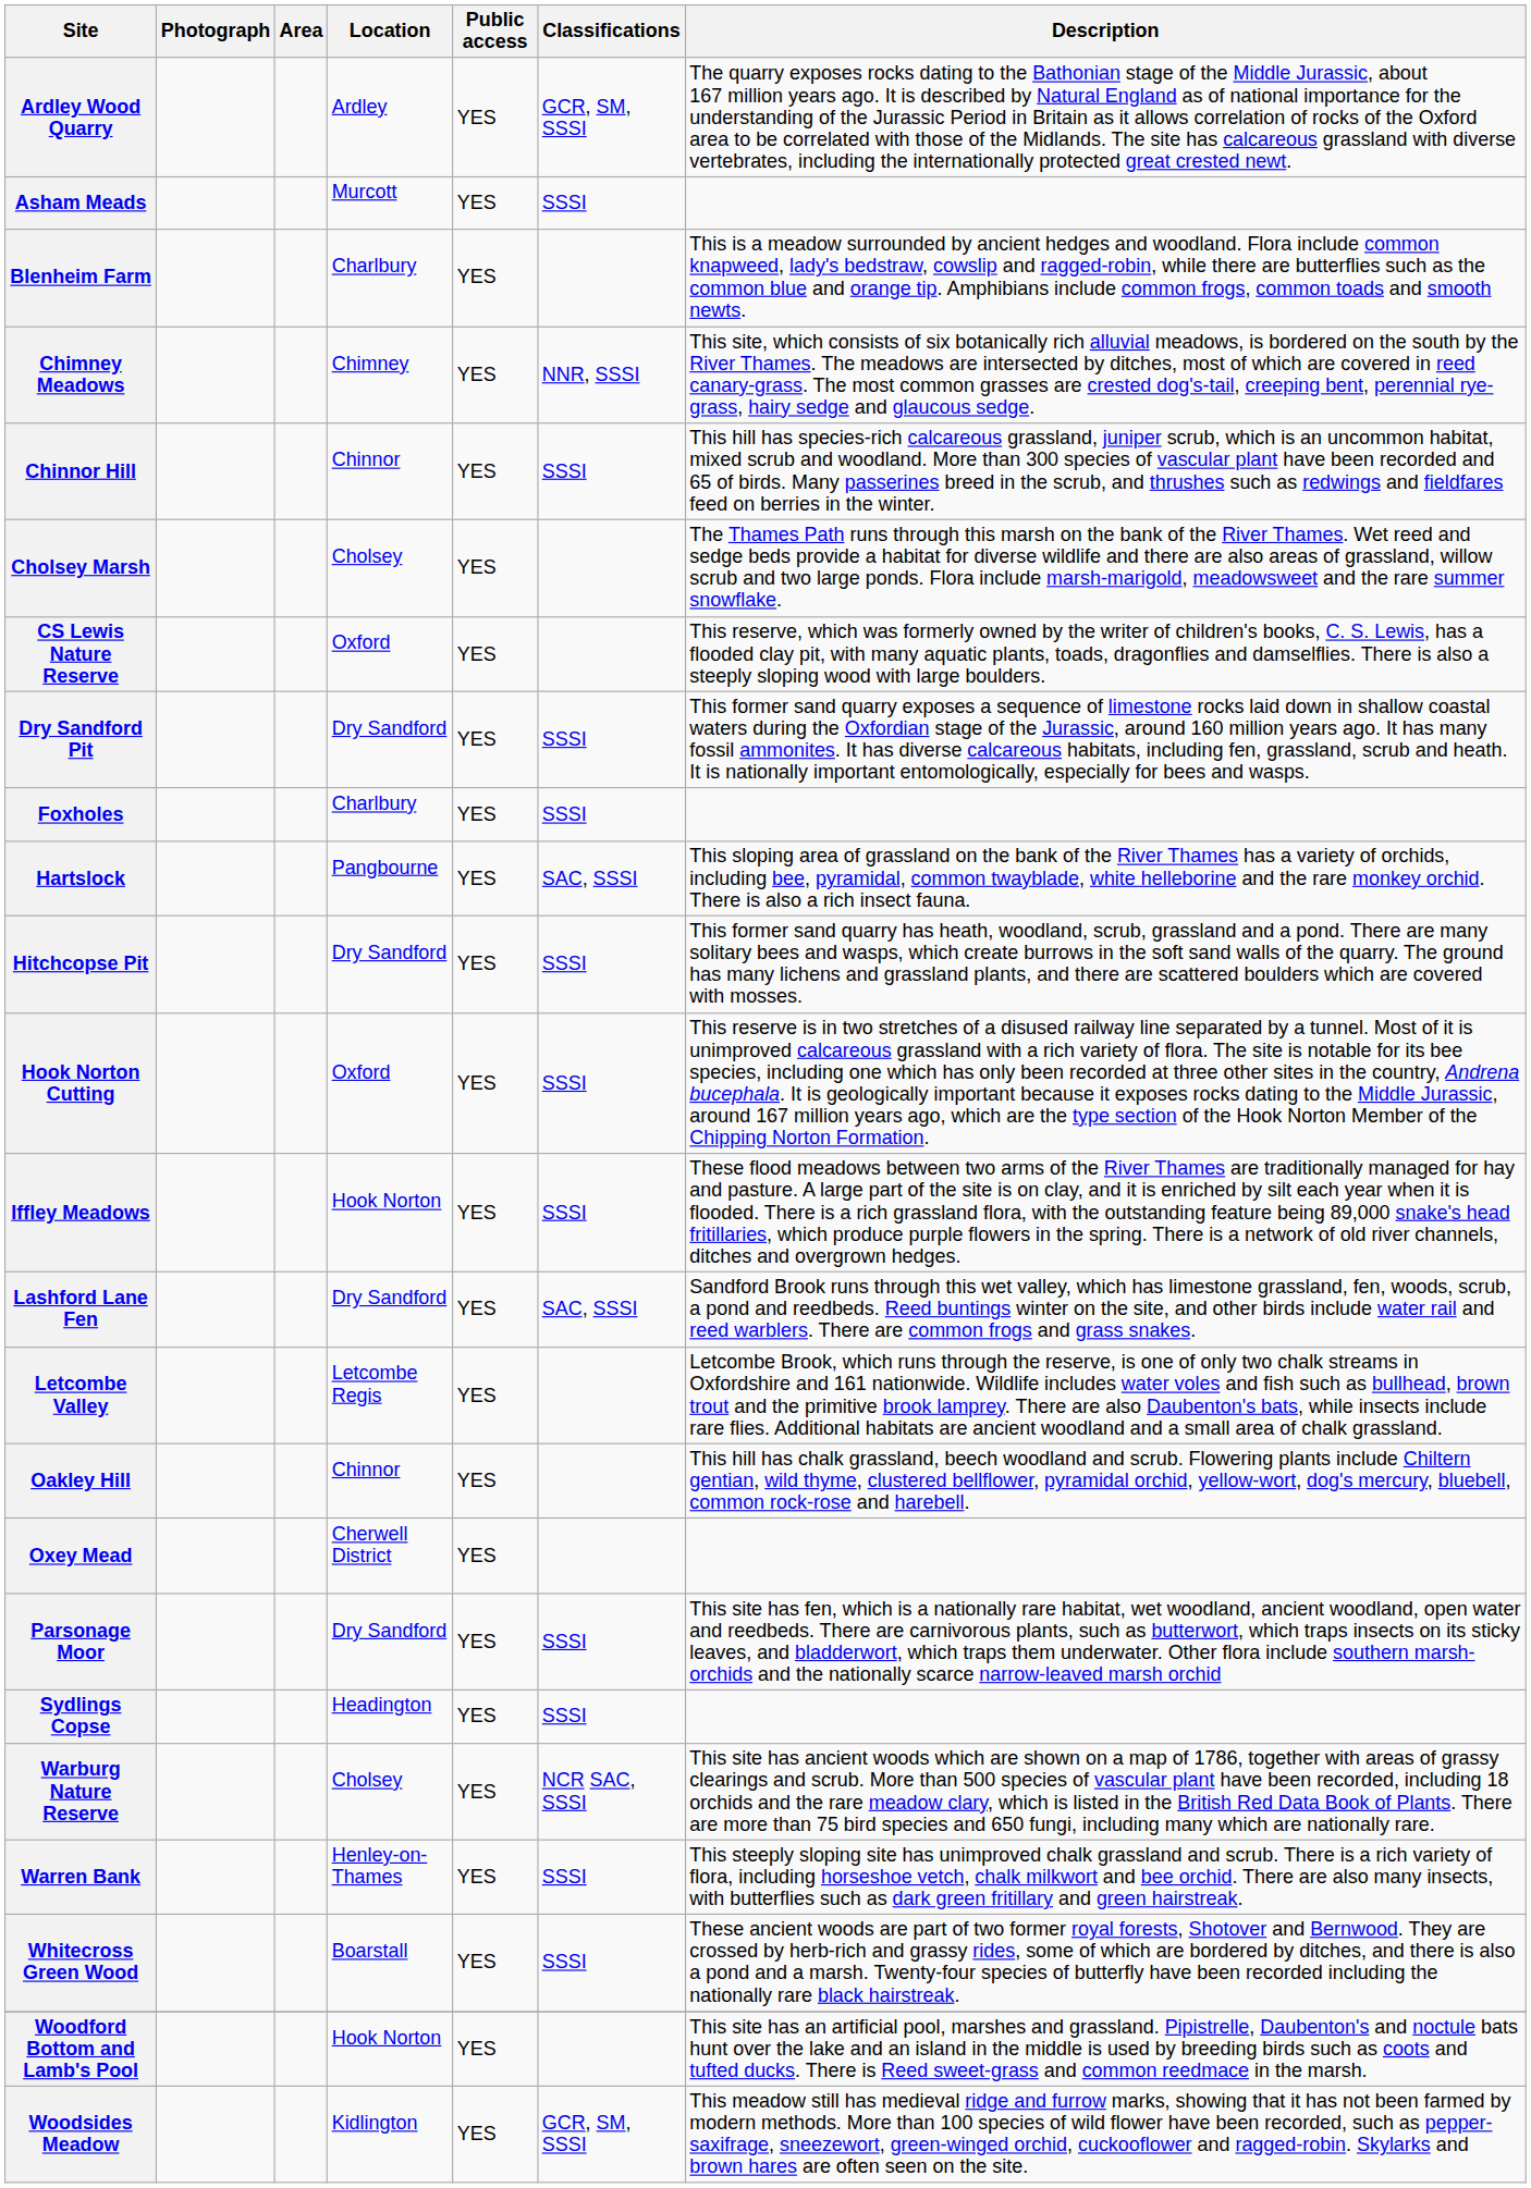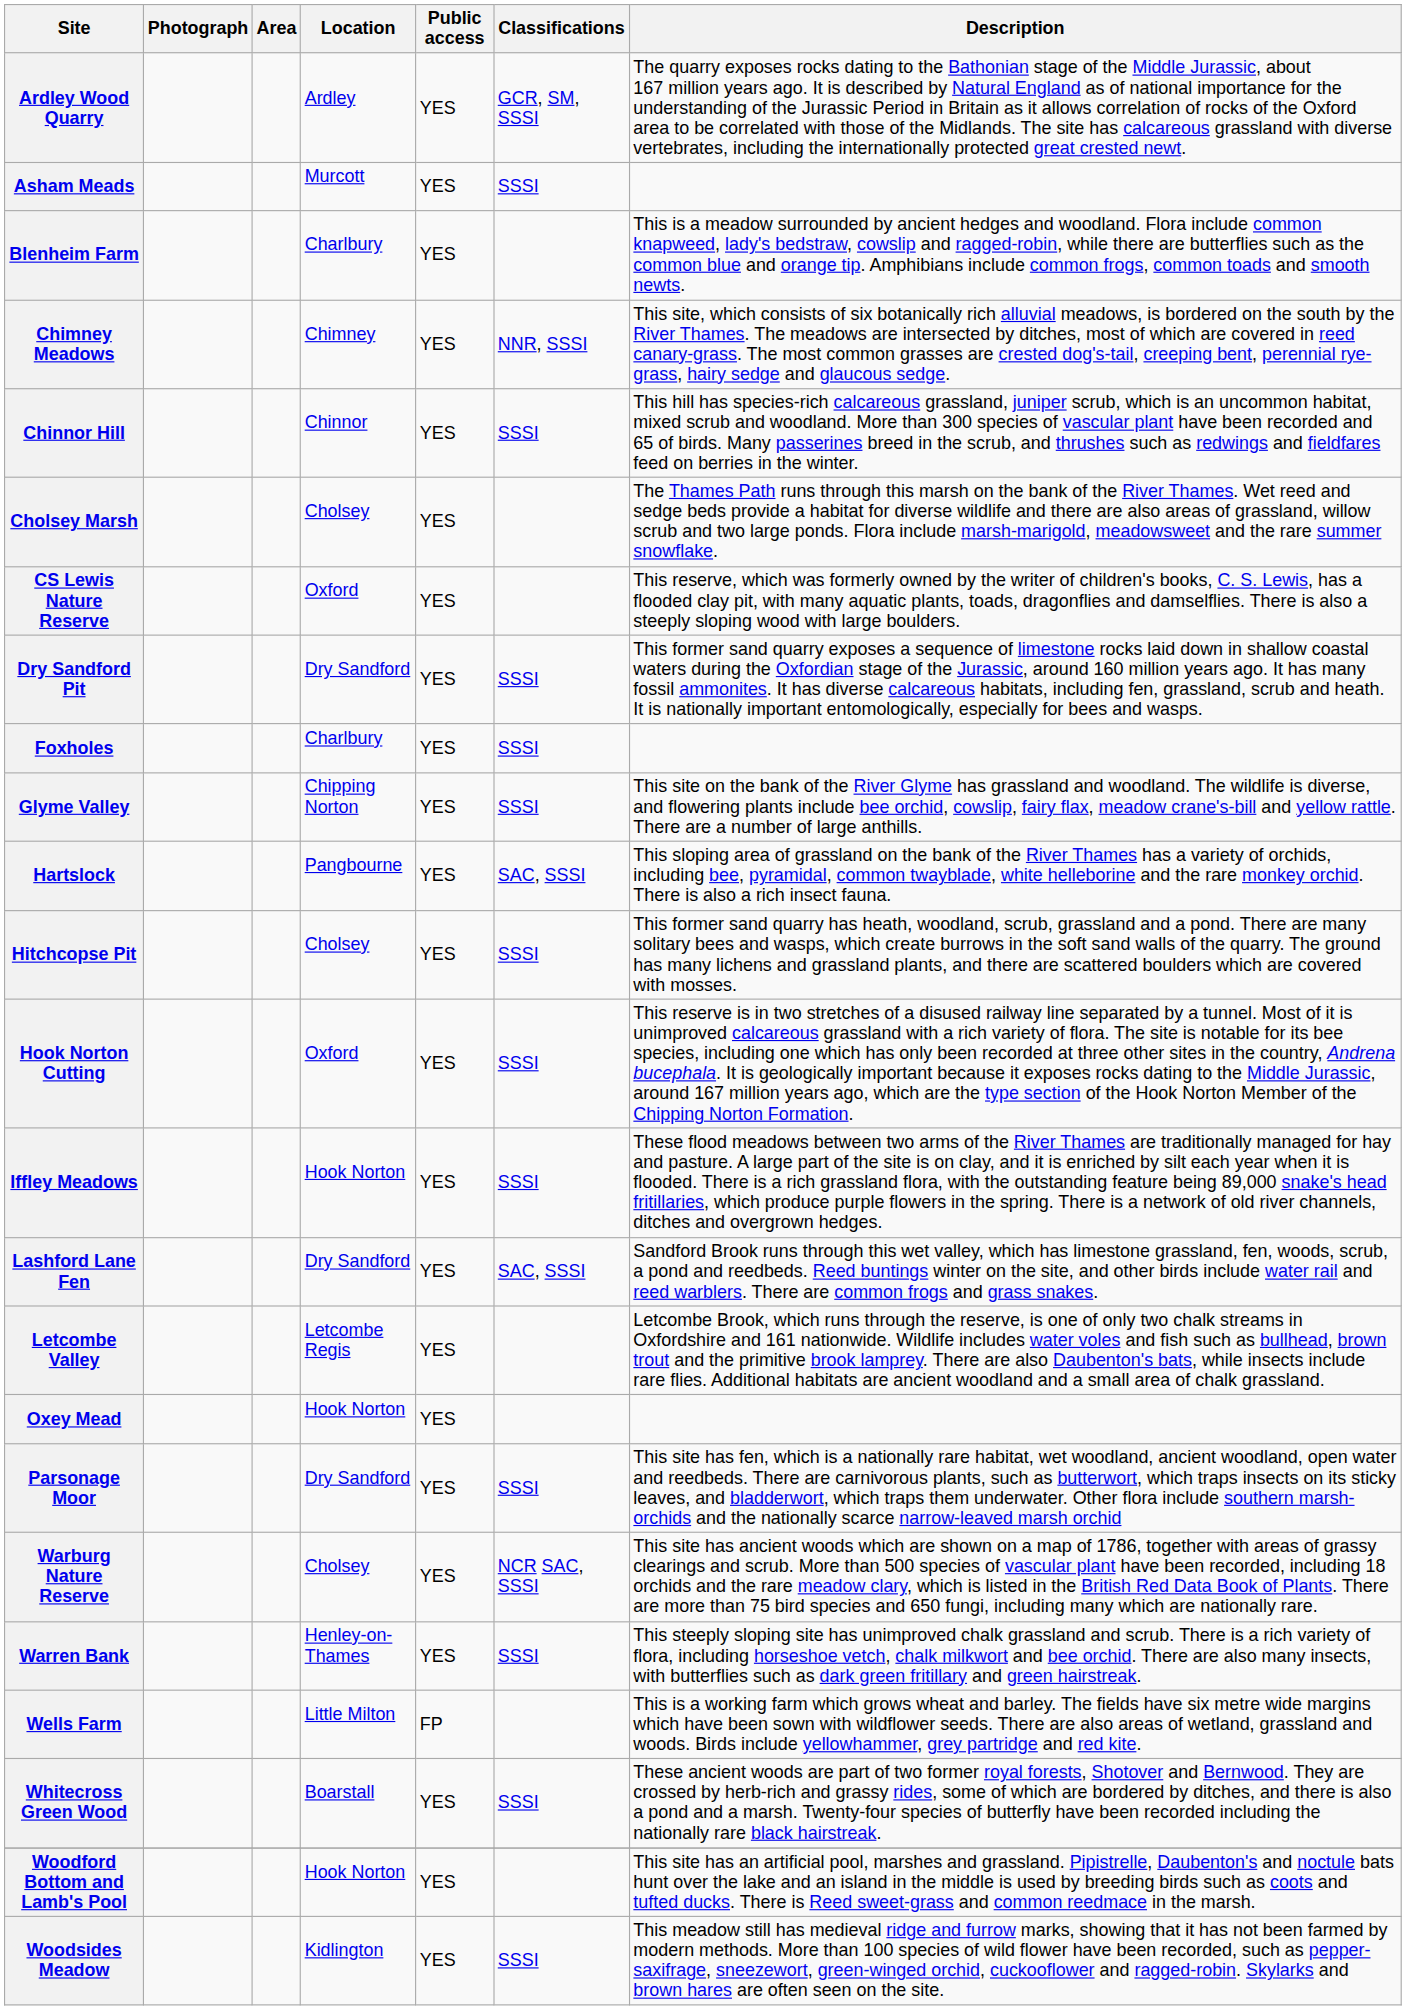+ row: Glyme Valley | Chipping Norton | YES | SSSI | This site on the bank of the River Glyme has grassland and woodland. The wildlife is diverse, and flowering plants include bee orchid, cowslip, fairy flax, meadow crane's-bill and yellow rattle. There are a number of large anthills.
Hitchcopse Pit | Location: Dry Sandford -> Cholsey
- row: Oakley Hill | Chinnor | YES | This hill has chalk grassland, beech woodland and scrub. Flowering plants include Chiltern gentian, wild thyme, clustered bellflower, pyramidal orchid, yellow-wort, dog's mercury, bluebell, common rock-rose and harebell.
Oxey Mead | Location: Cherwell District -> Hook Norton
- row: Sydlings Copse | Headington | YES | SSSI
+ row: Wells Farm | Little Milton | FP | This is a working farm which grows wheat and barley. The fields have six metre wide margins which have been sown with wildflower seeds. There are also areas of wetland, grassland and woods. Birds include yellowhammer, grey partridge and red kite.
Woodsides Meadow | Classifications: GCR, SM, SSSI -> SSSI
